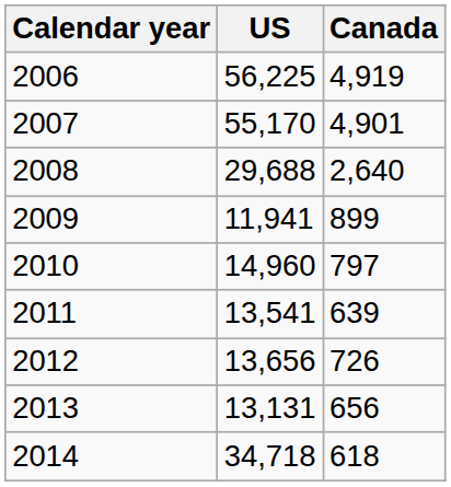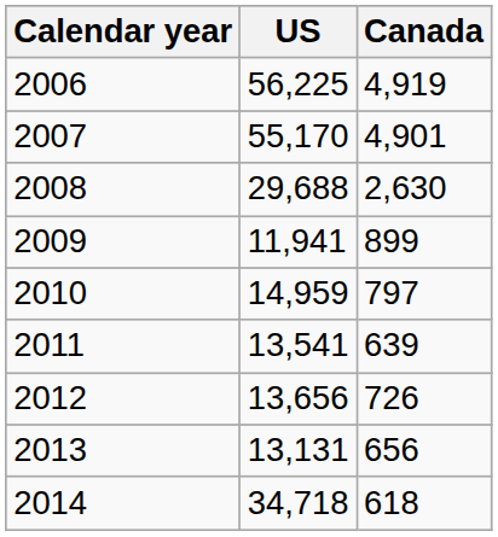2008 | Canada: 2,640 -> 2,630
2010 | US: 14,960 -> 14,959
